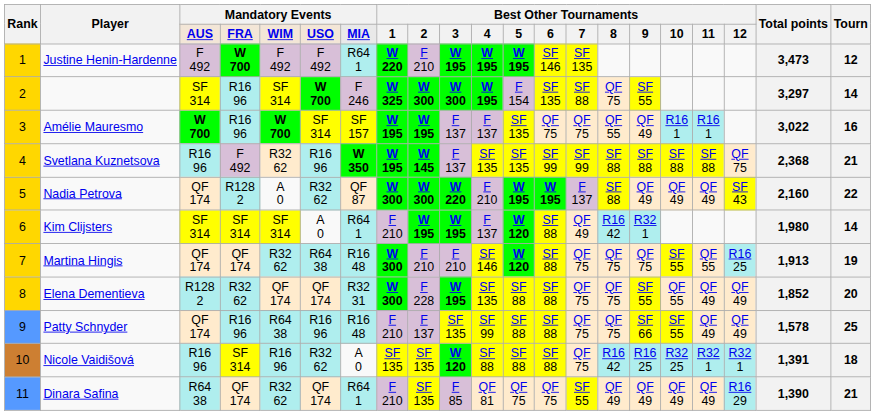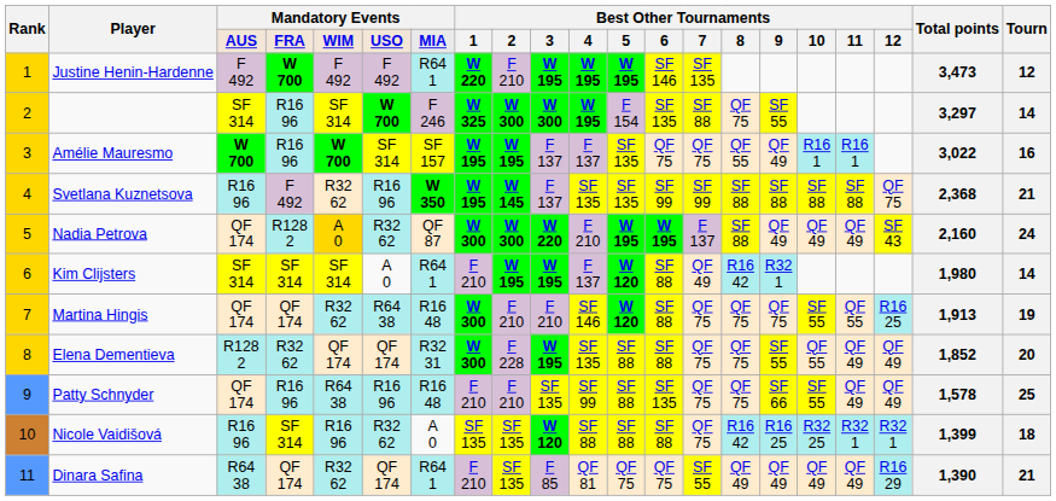Nadia Petrova | column 5: no background -> gold background
Nadia Petrova | Tourn: 22 -> 24
Patty Schnyder | column 9: F 137 -> F 210
Patty Schnyder | column 13: SF 88 -> SF 135
Nicole Vaidišová | Total points: 1,391 -> 1,399
